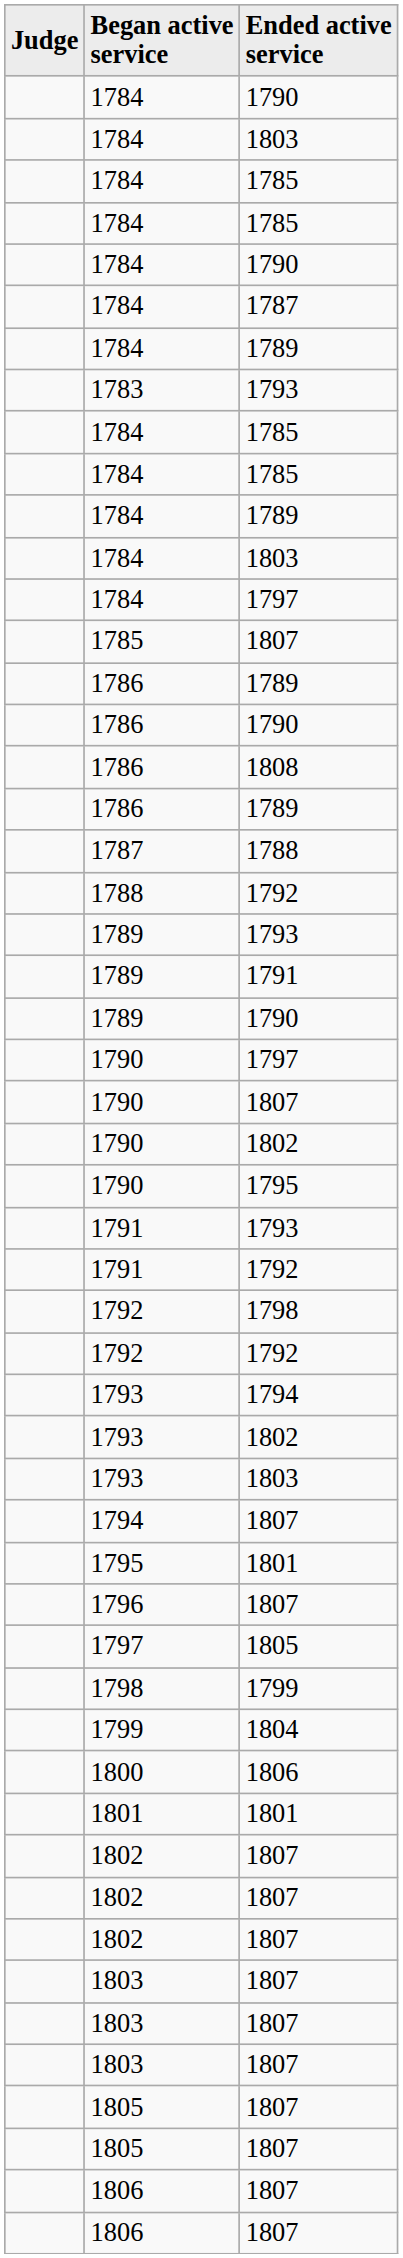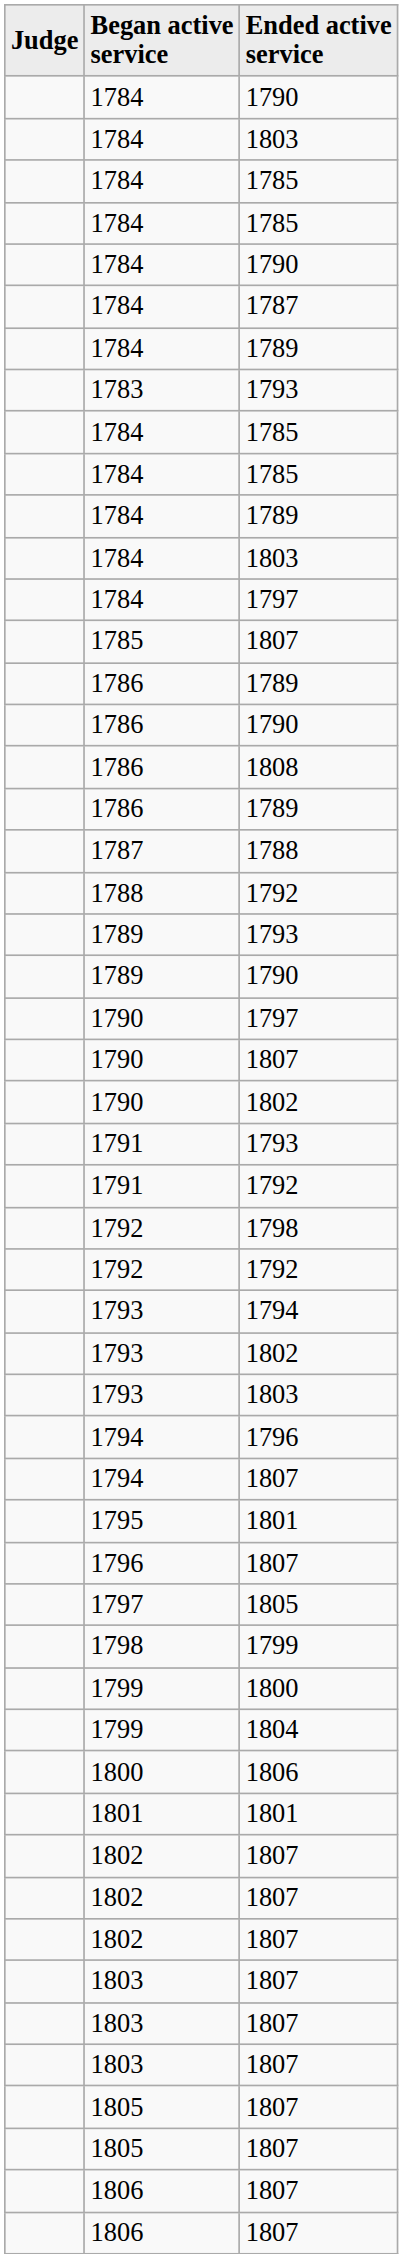- row: 1789 | 1791
- row: 1790 | 1795
+ row: 1794 | 1796
+ row: 1799 | 1800
